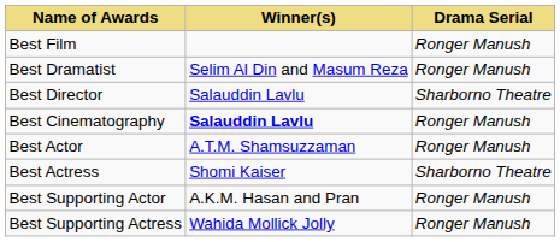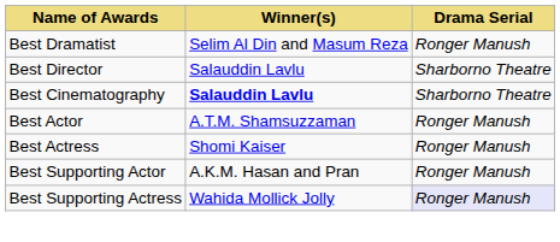- row: Best Film | Ronger Manush
Best Cinematography | Drama Serial: Ronger Manush -> Sharborno Theatre
Best Actress | Drama Serial: Sharborno Theatre -> Ronger Manush
Best Supporting Actress | Drama Serial: no background -> lavender background
